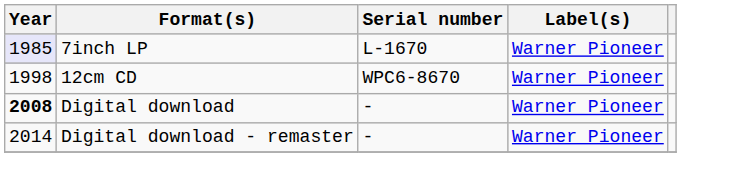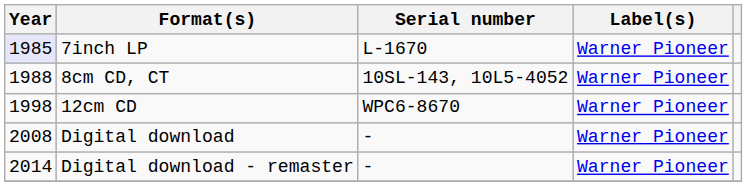+ row: 1988 | 8cm CD, CT | 10SL-143, 10L5-4052 | Warner Pioneer
Digital download | Year: bold -> normal
